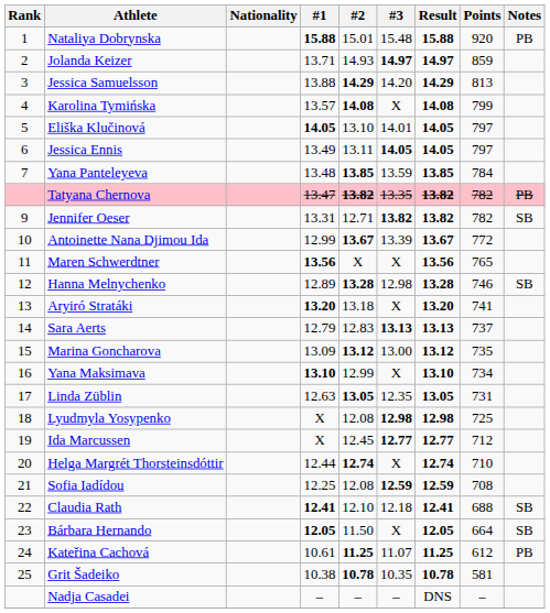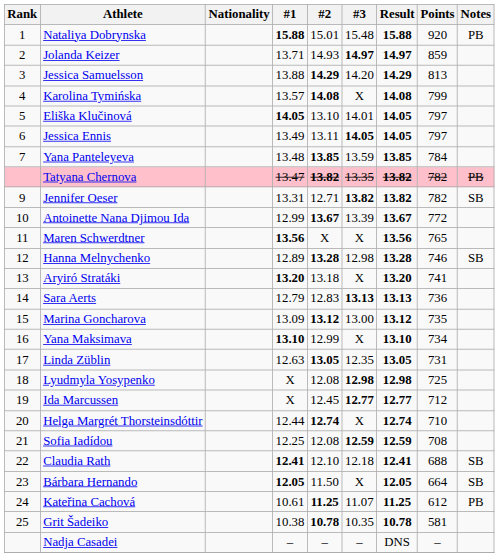Sara Aerts | Points: 737 -> 736
